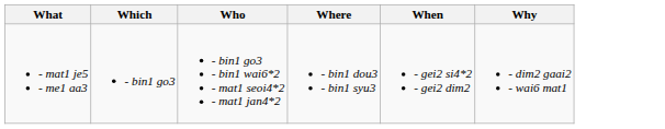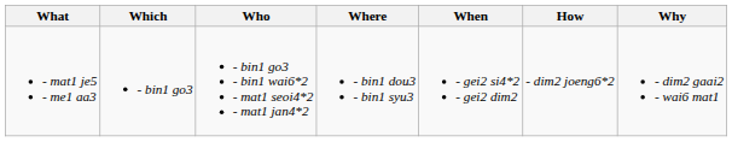+ column: How | - dim2 joeng6*2
